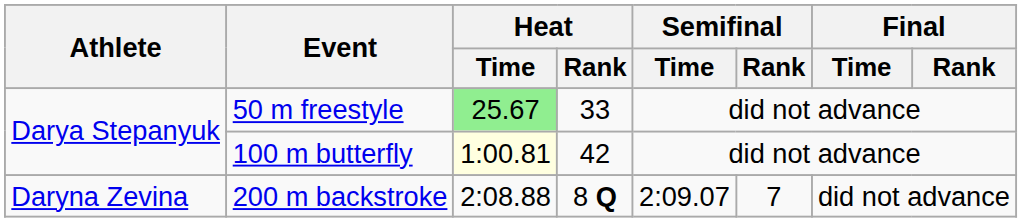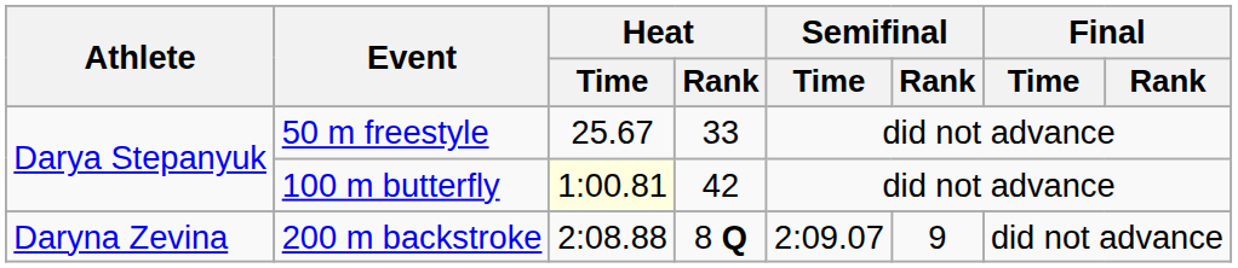50 m freestyle | Heat / Time: lightgreen background -> no background
200 m backstroke | Semifinal / Rank: 7 -> 9
